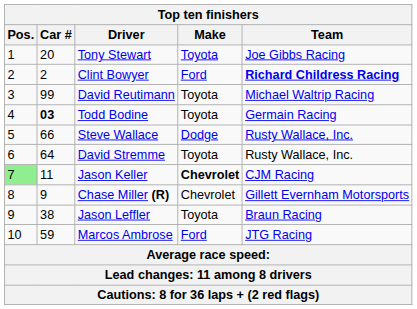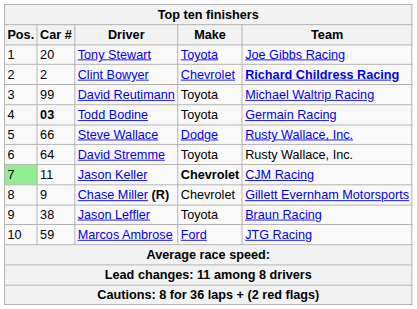Clint Bowyer | Make: Ford -> Chevrolet
